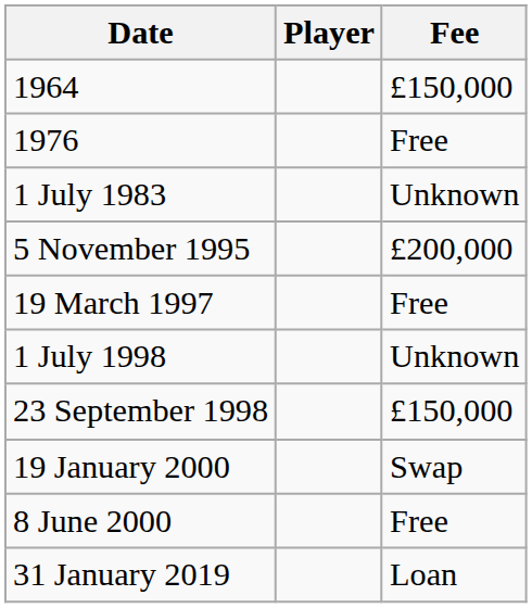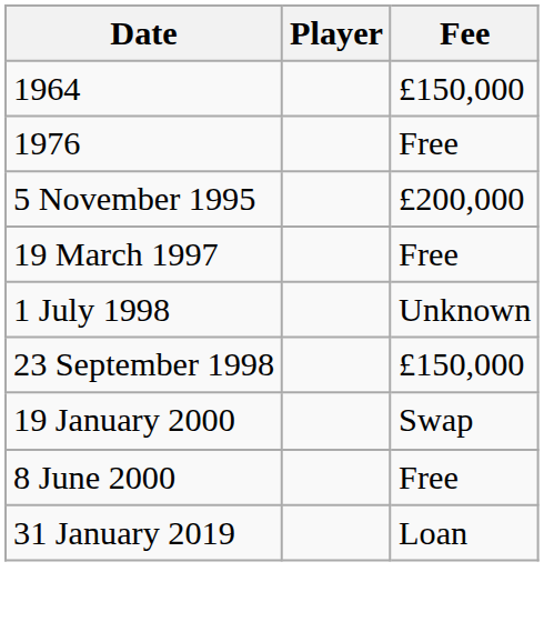- row: 1 July 1983 | Unknown
